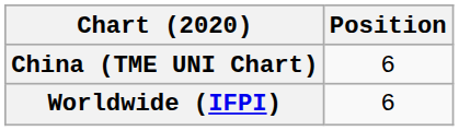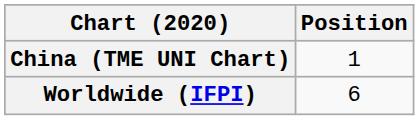China (TME UNI Chart) | Position: 6 -> 1
